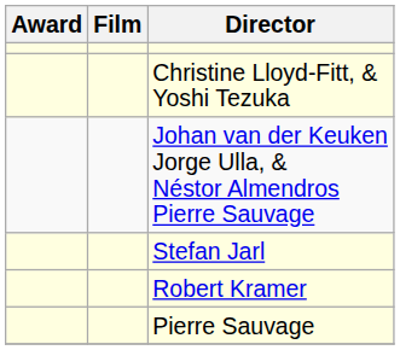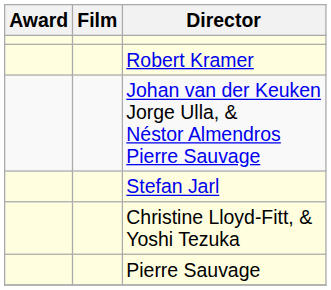rows swapped: Robert Kramer <-> Christine Lloyd-Fitt, & Yoshi Tezuka
